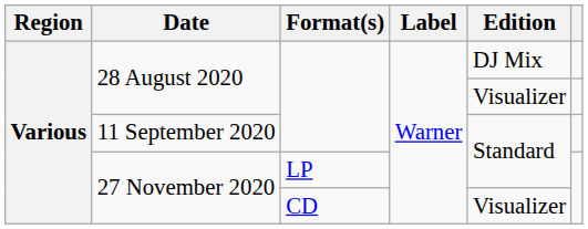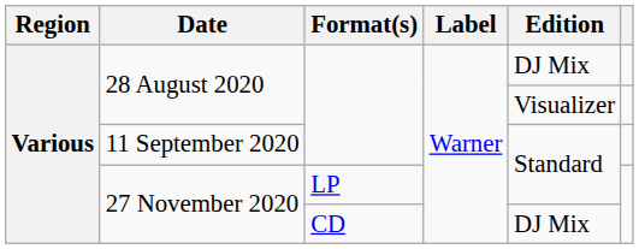27 November 2020 / CD | Edition: Visualizer -> DJ Mix
